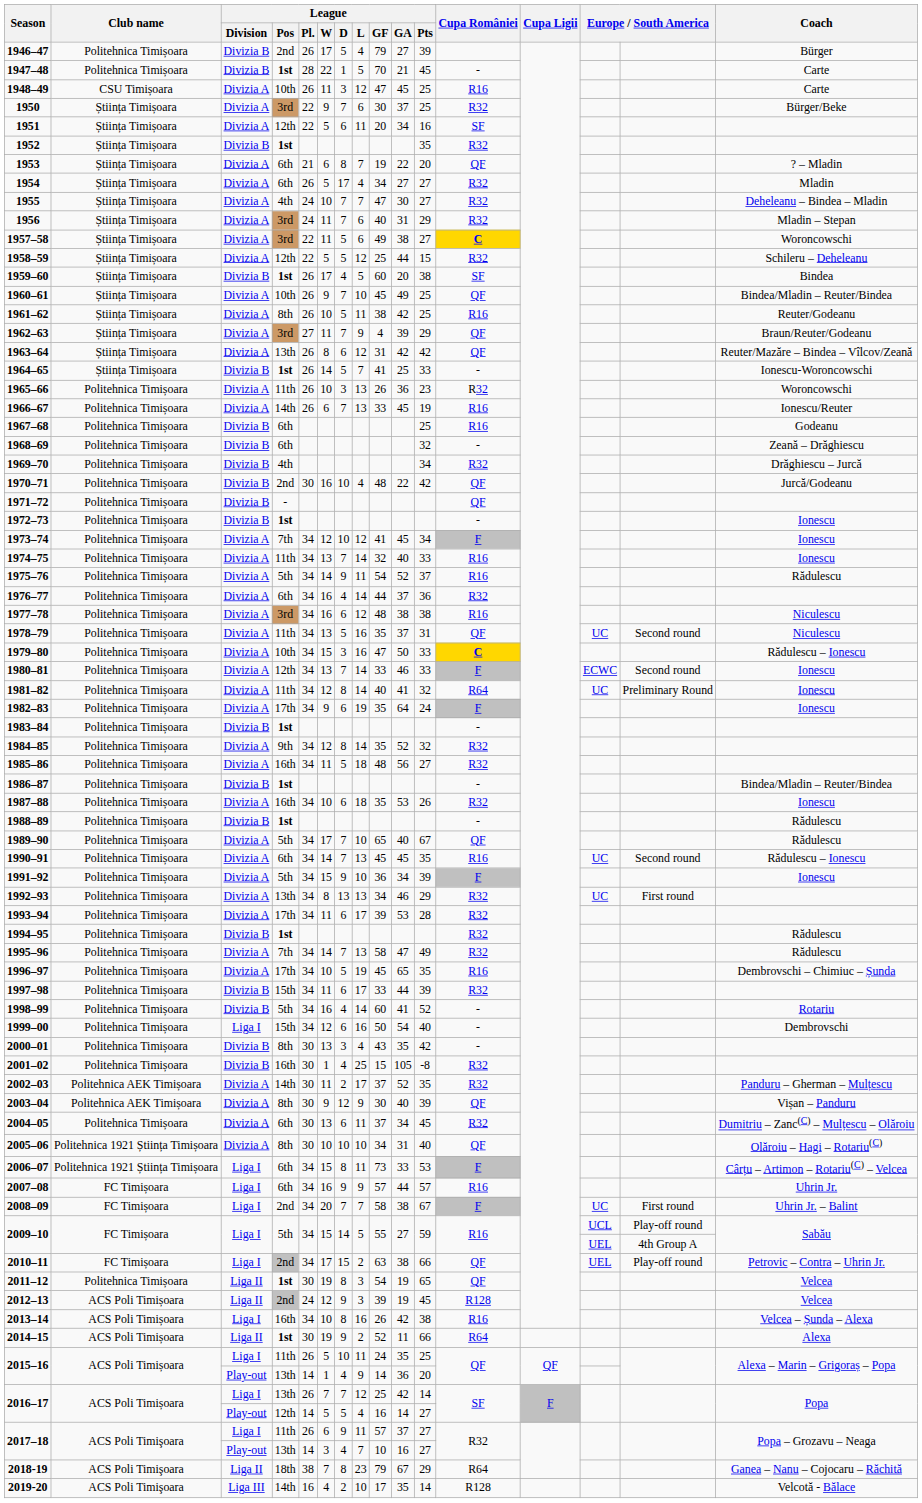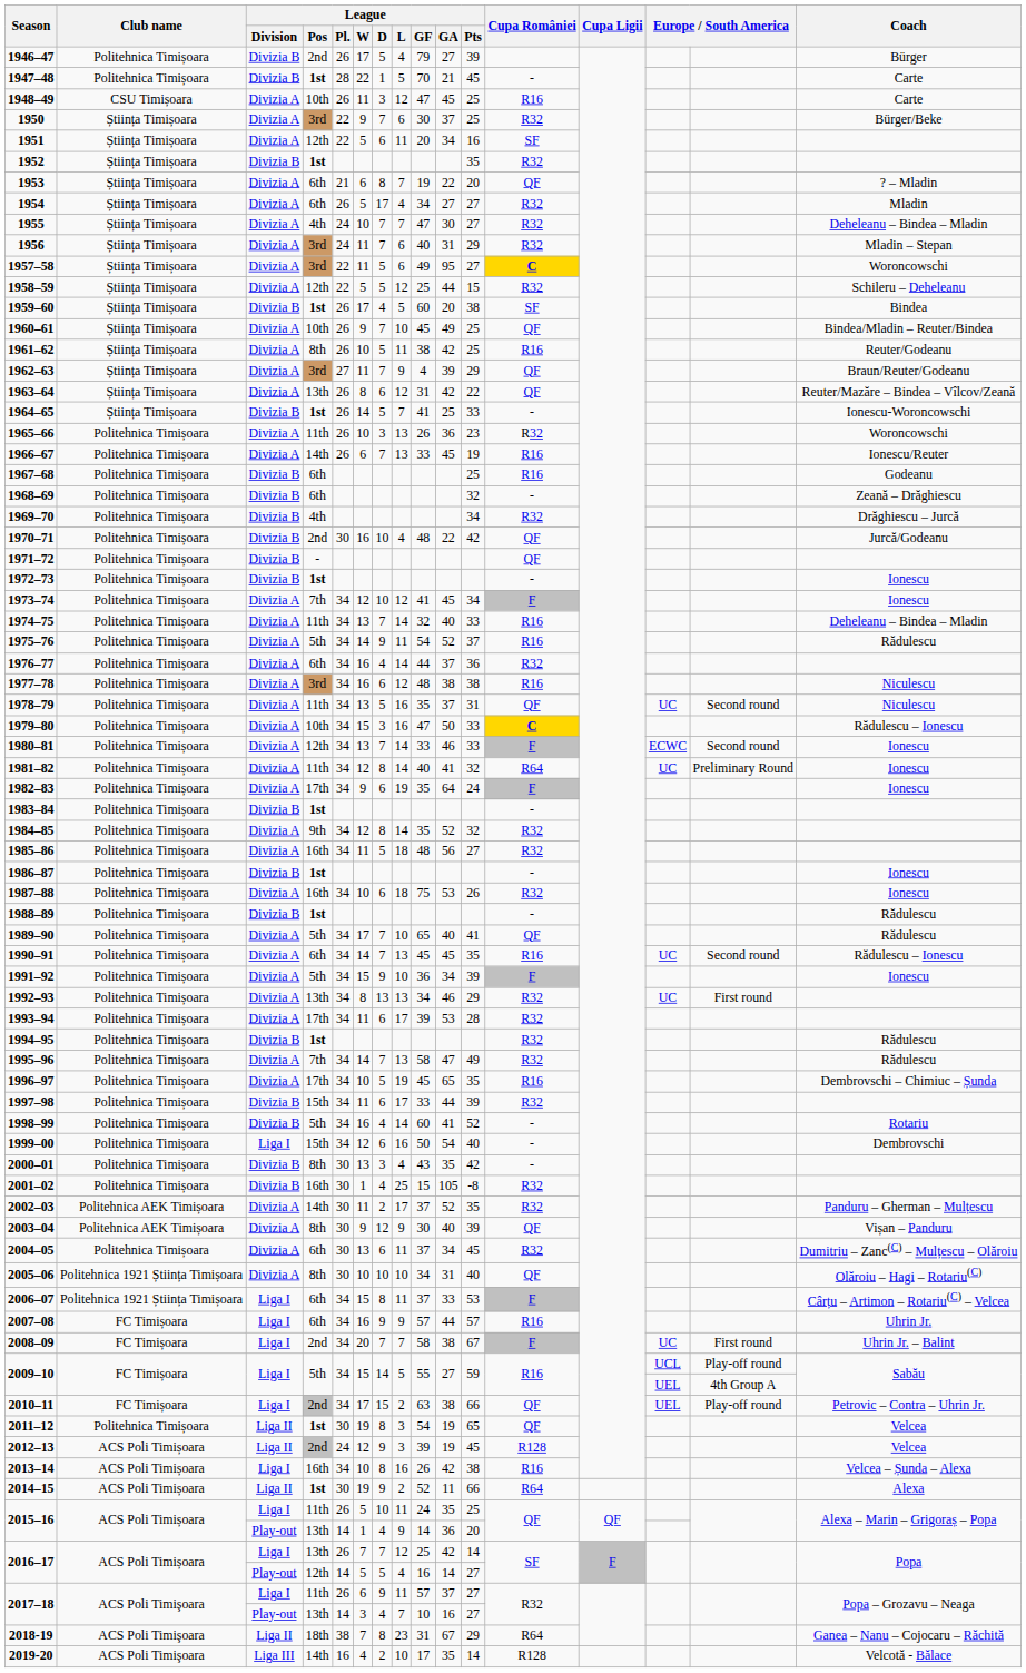1957–58 | League / GA: 38 -> 95
1963–64 | League / Pts: 42 -> 22
1974–75 | Coach: Ionescu -> Deheleanu – Bindea – Mladin
1986–87 | Coach: Bindea/Mladin – Reuter/Bindea -> Ionescu
1987–88 | League / GF: 35 -> 75
1989–90 | League / Pts: 67 -> 41
2006–07 | League / GF: 73 -> 37
2018-19 | League / GF: 79 -> 31
